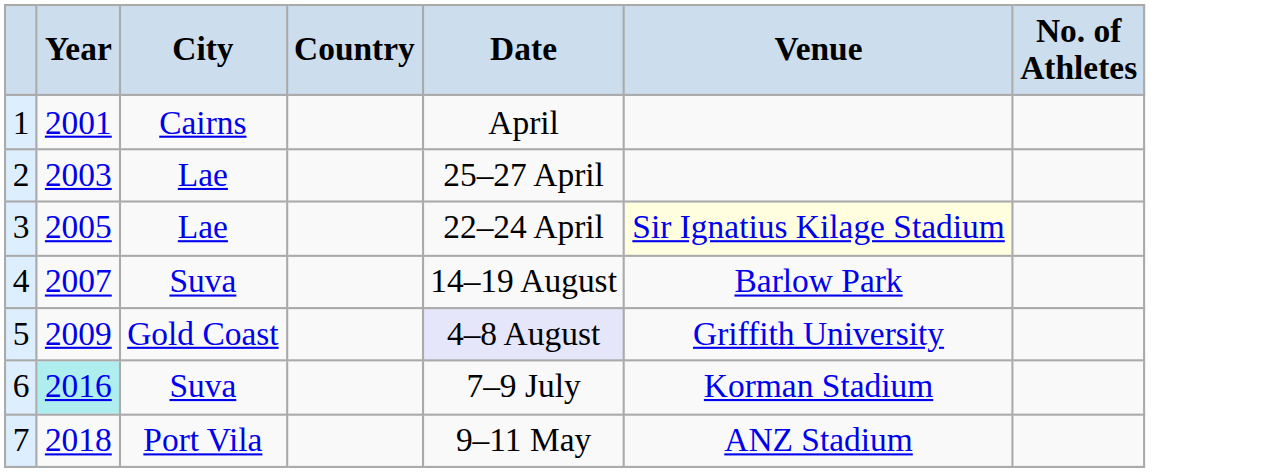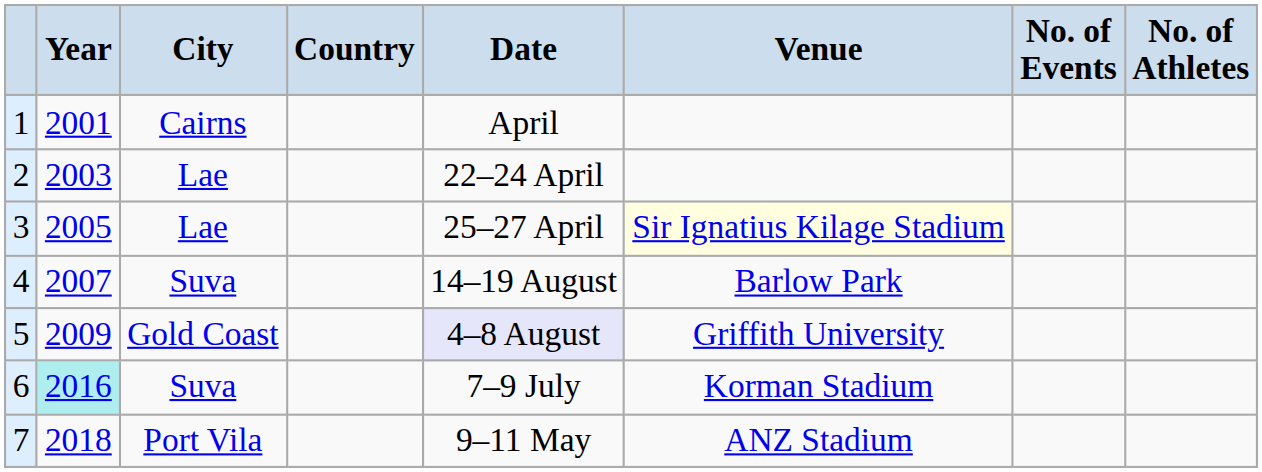+ column: No. of Events
2 | Date: 25–27 April -> 22–24 April
3 | Date: 22–24 April -> 25–27 April
